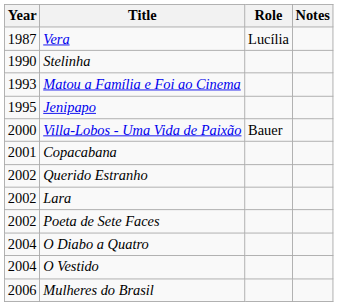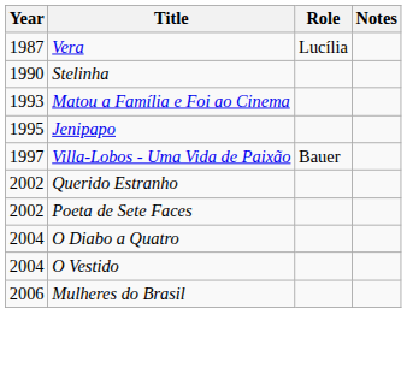Villa-Lobos - Uma Vida de Paixão | Year: 2000 -> 1997
- row: 2001 | Copacabana
- row: 2002 | Lara
